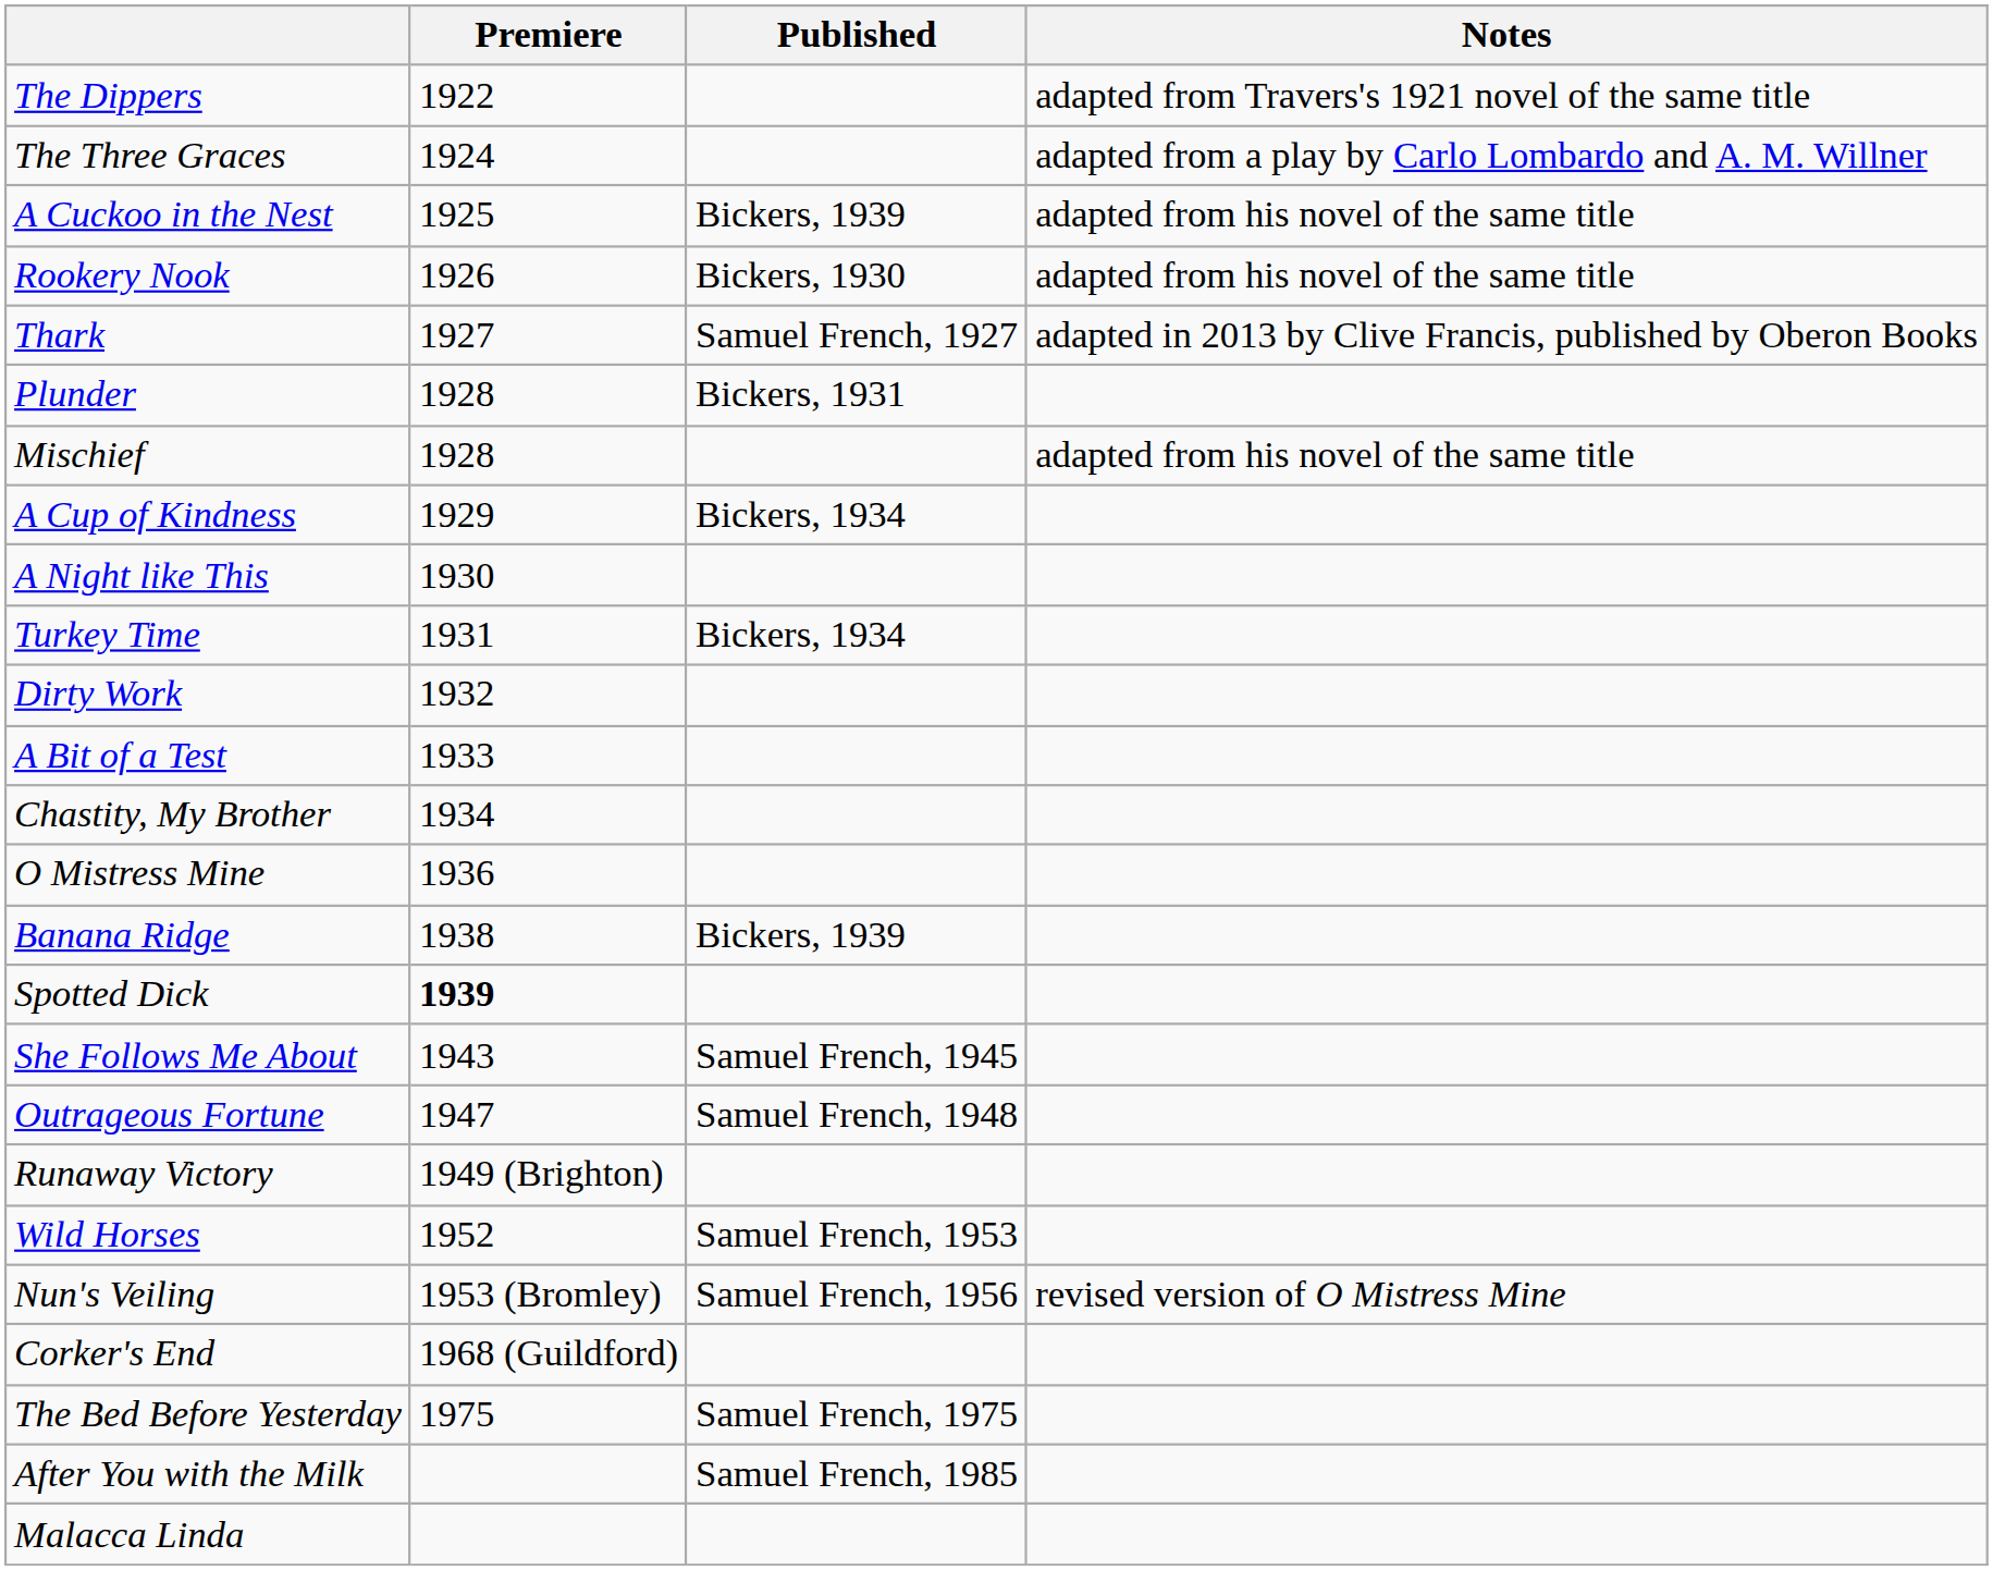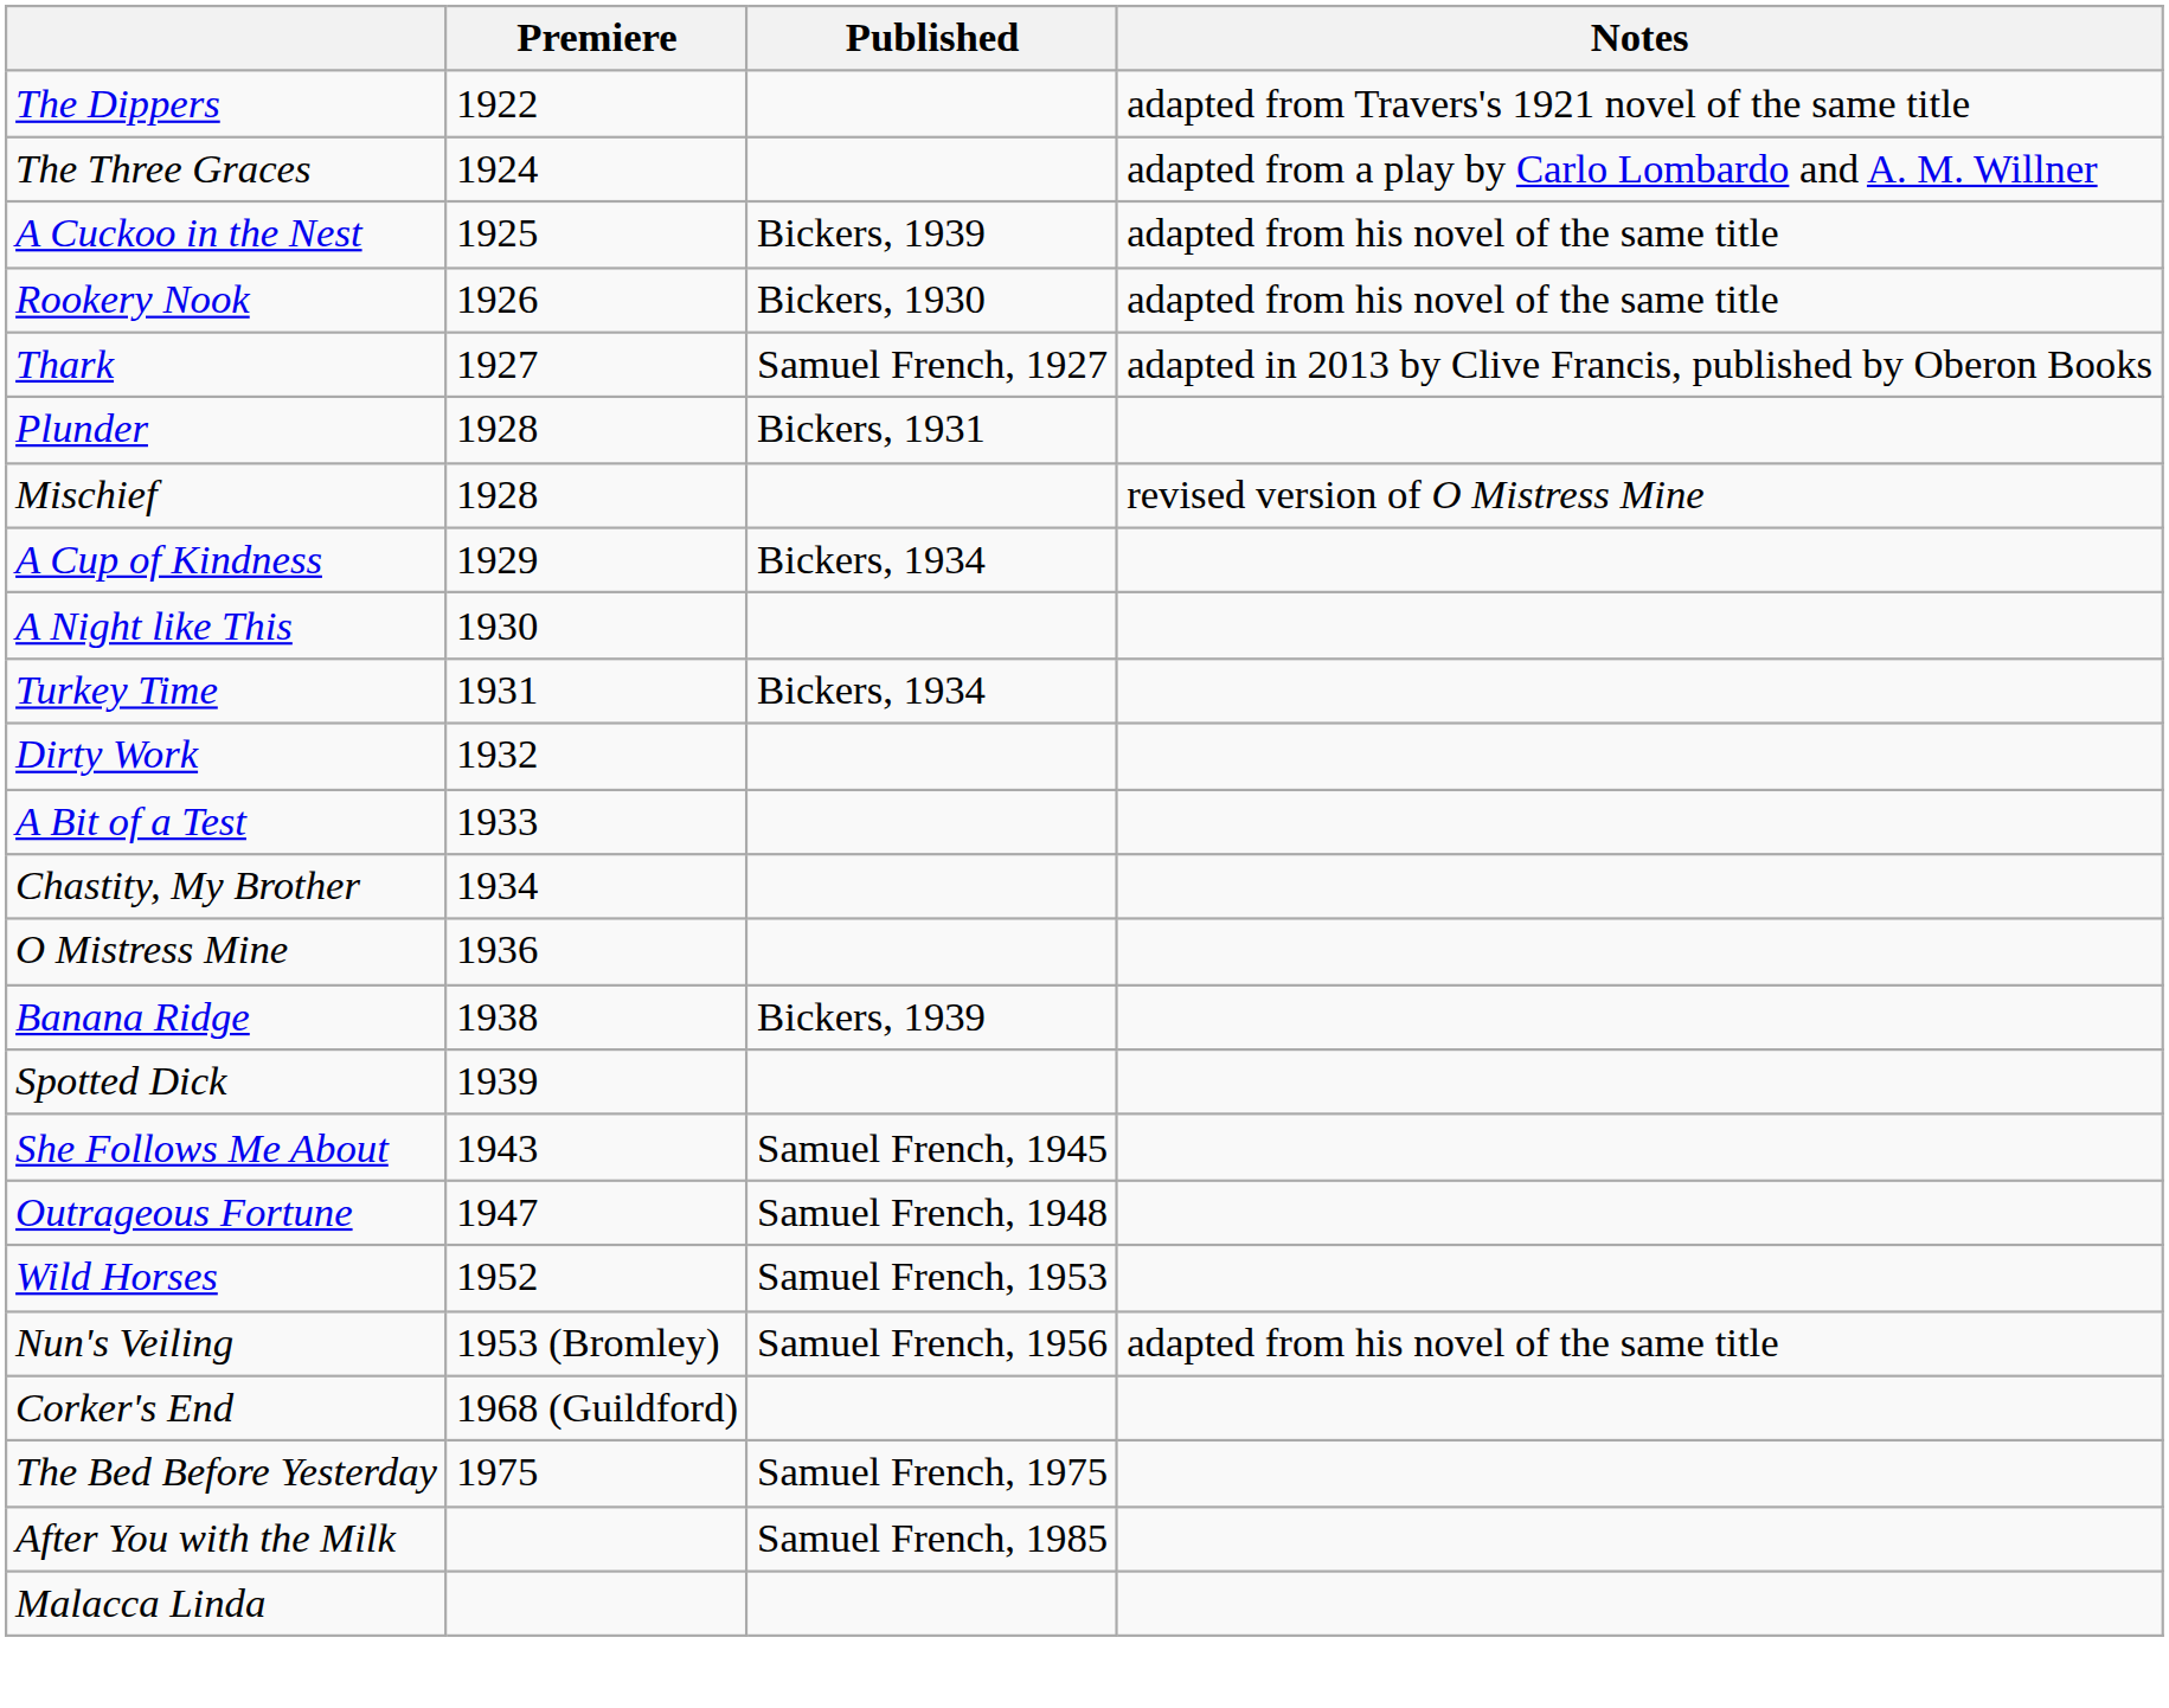Mischief | Notes: adapted from his novel of the same title -> revised version of O Mistress Mine
Spotted Dick | Premiere: bold -> normal
- row: Runaway Victory | 1949 (Brighton)
Nun's Veiling | Notes: revised version of O Mistress Mine -> adapted from his novel of the same title
